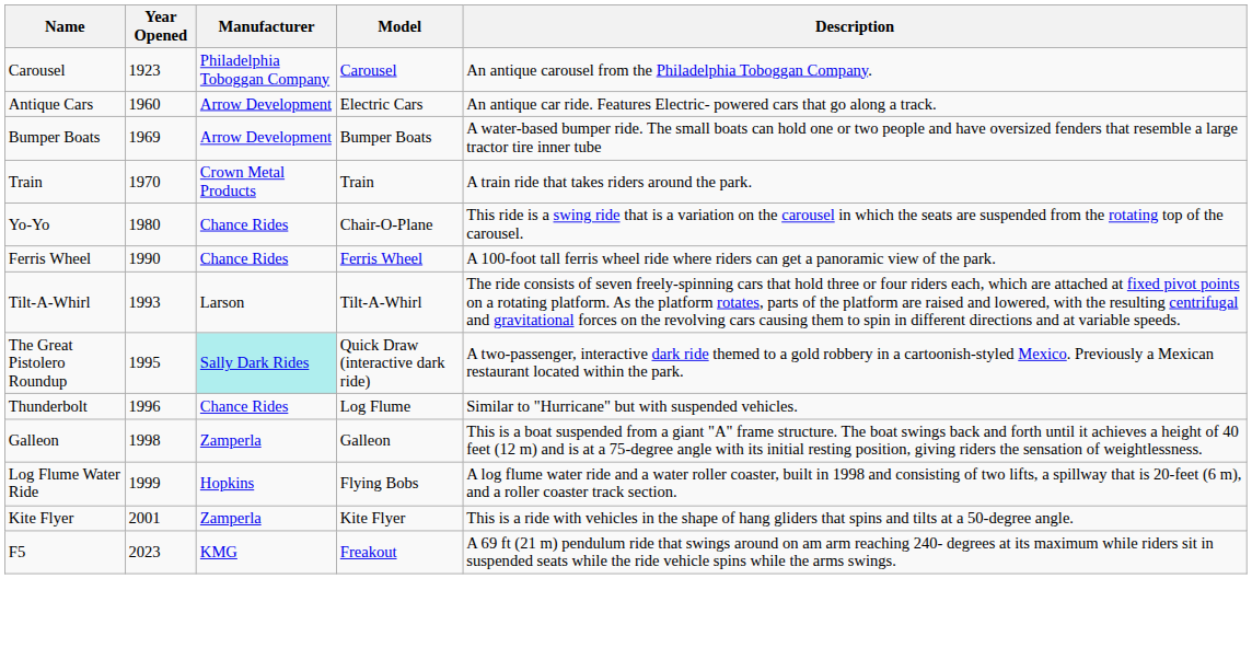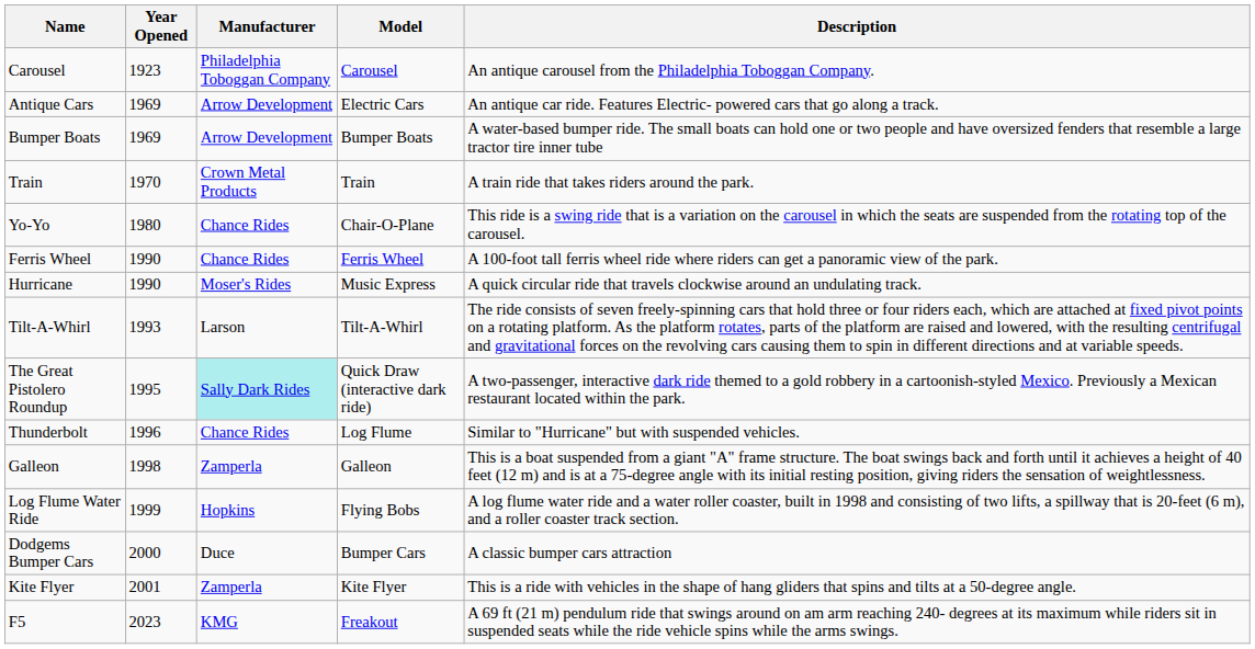Antique Cars | Year Opened: 1960 -> 1969
+ row: Hurricane | 1990 | Moser's Rides | Music Express | A quick circular ride that travels clockwise around an undulating track.
+ row: Dodgems Bumper Cars | 2000 | Duce | Bumper Cars | A classic bumper cars attraction
